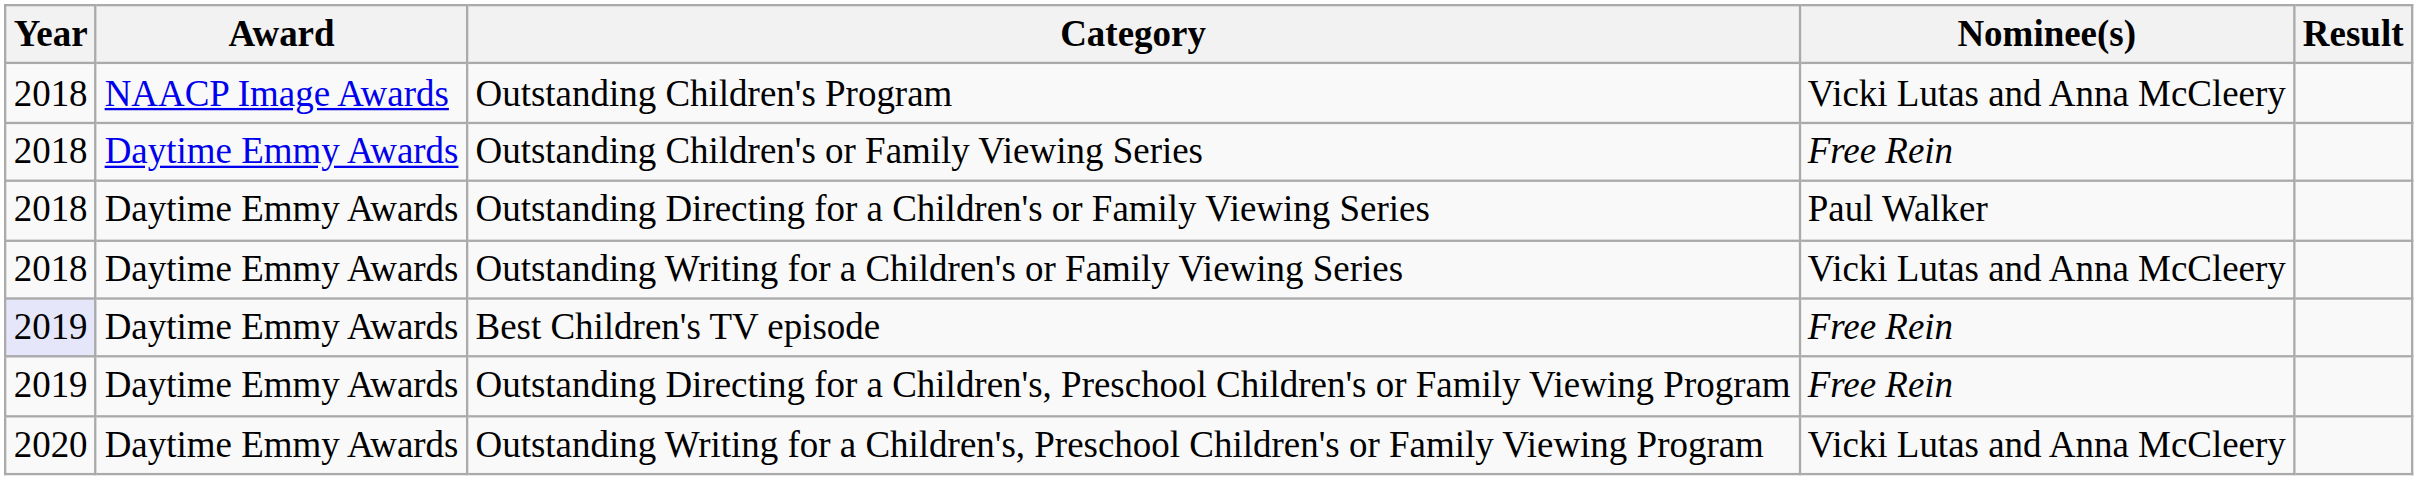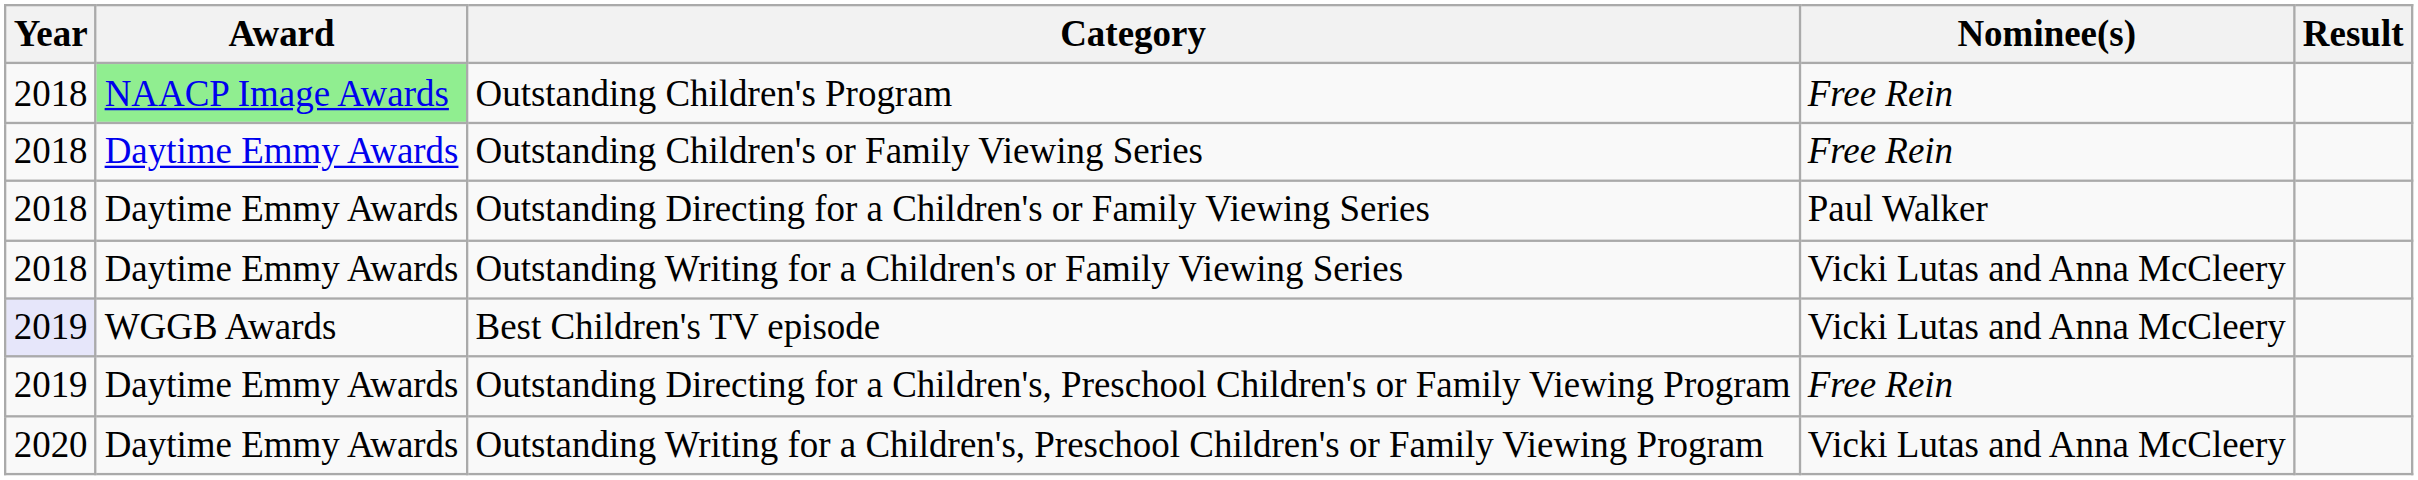Outstanding Children's Program | Award: no background -> lightgreen background
Outstanding Children's Program | Nominee(s): Vicki Lutas and Anna McCleery -> Free Rein
Best Children's TV episode | Award: Daytime Emmy Awards -> WGGB Awards
Best Children's TV episode | Nominee(s): Free Rein -> Vicki Lutas and Anna McCleery
